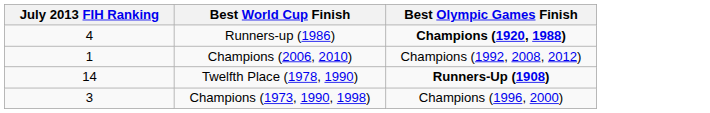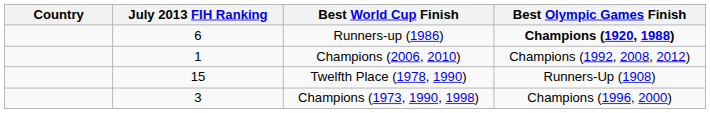+ column: Country
Runners-up (1986) | July 2013 FIH Ranking: 4 -> 6
Twelfth Place (1978, 1990) | July 2013 FIH Ranking: 14 -> 15
Twelfth Place (1978, 1990) | Best Olympic Games Finish: bold -> normal
